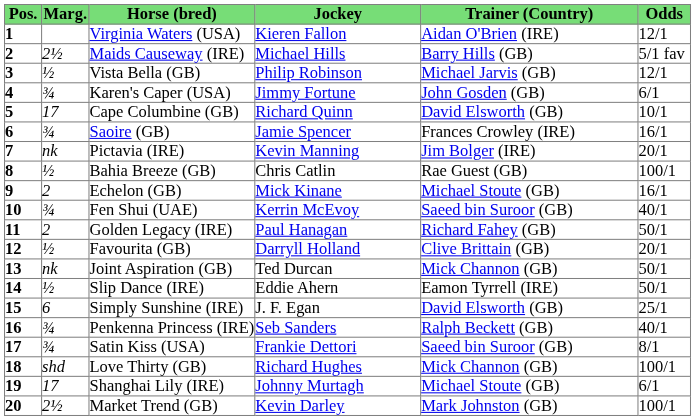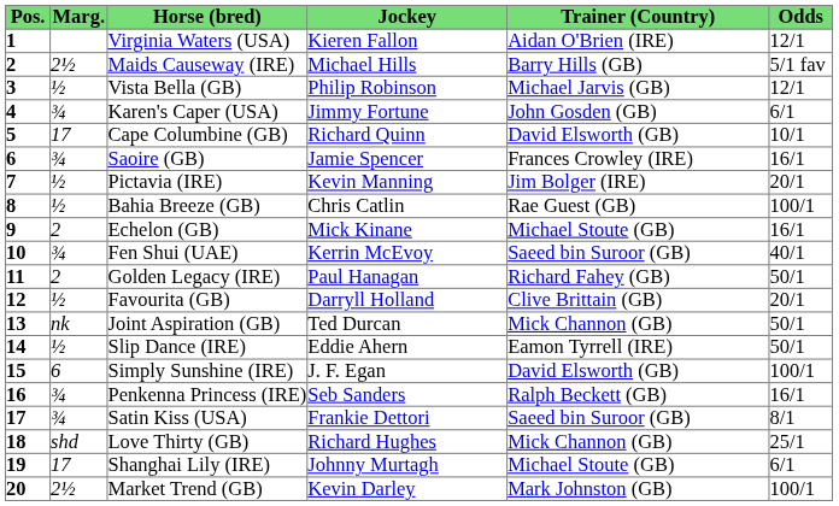Pictavia (IRE) | Marg.: nk -> ½
Simply Sunshine (IRE) | Odds: 25/1 -> 100/1
Penkenna Princess (IRE) | Odds: 40/1 -> 16/1
Love Thirty (GB) | Odds: 100/1 -> 25/1
